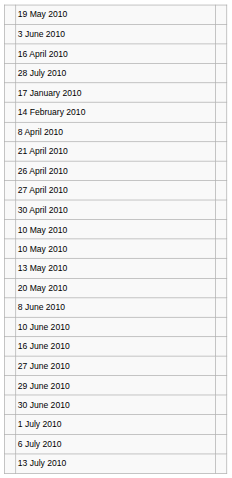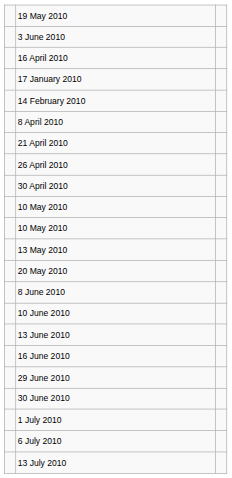- row: 28 July 2010
- row: 27 April 2010
+ row: 13 June 2010
- row: 27 June 2010
